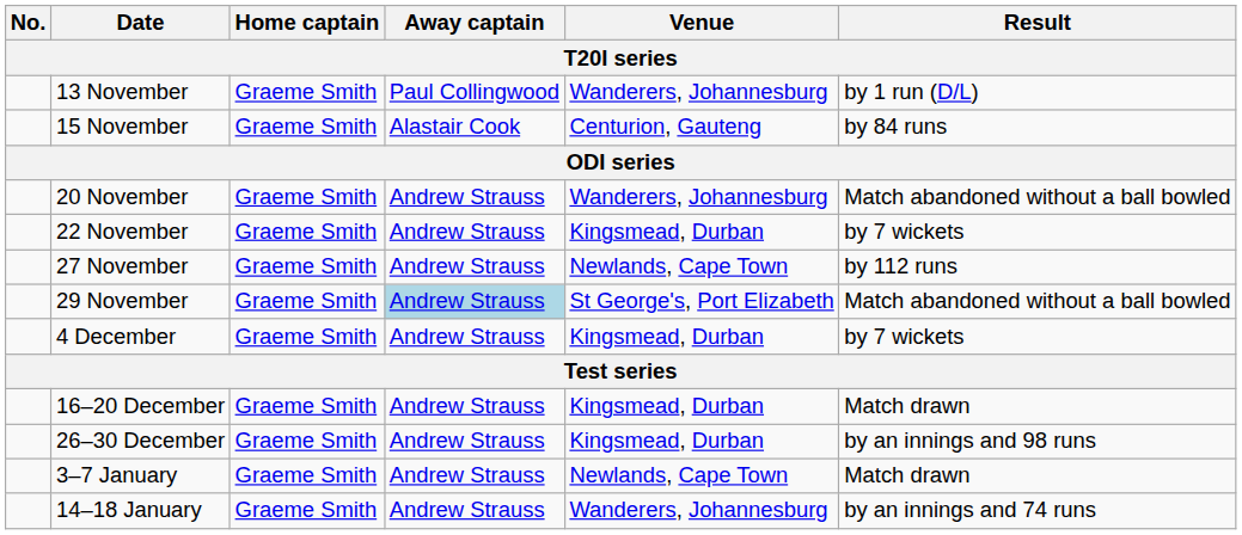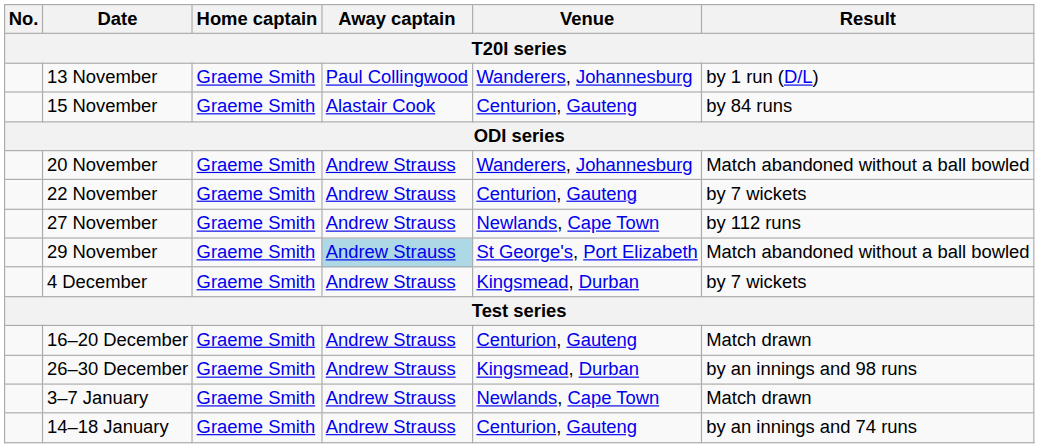22 November | Venue: Kingsmead, Durban -> Centurion, Gauteng
16–20 December | Venue: Kingsmead, Durban -> Centurion, Gauteng
14–18 January | Venue: Wanderers, Johannesburg -> Centurion, Gauteng
